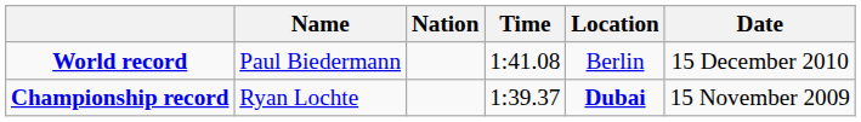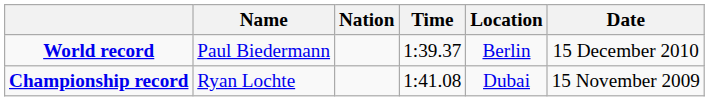World record | Time: 1:41.08 -> 1:39.37
Championship record | Time: 1:39.37 -> 1:41.08
Championship record | Location: bold -> normal
